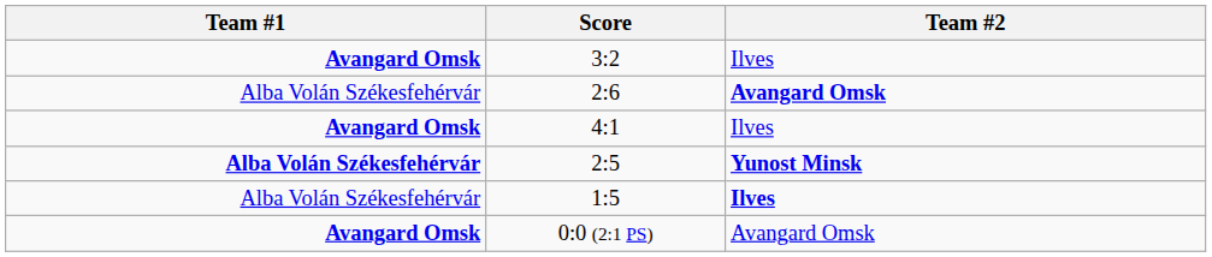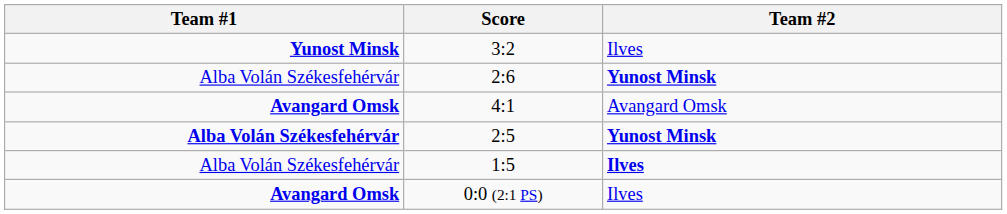3:2 | Team #1: Avangard Omsk -> Yunost Minsk
2:6 | Team #2: Avangard Omsk -> Yunost Minsk
4:1 | Team #2: Ilves -> Avangard Omsk
0:0 (2:1 PS) | Team #2: Avangard Omsk -> Ilves
